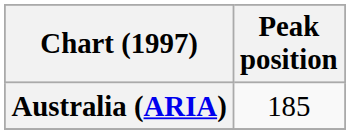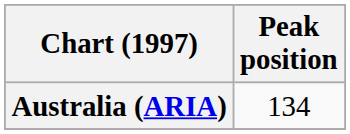Australia (ARIA) | Peak position: 185 -> 134
